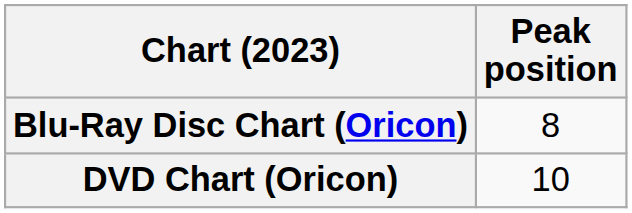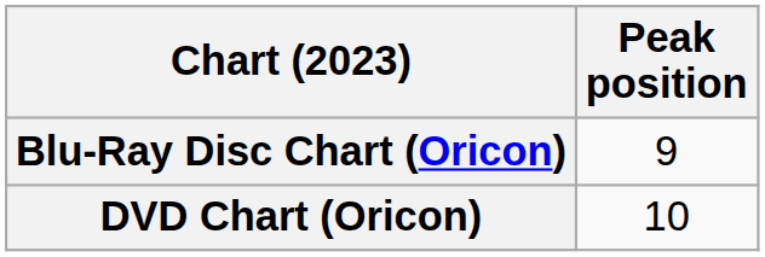Blu-Ray Disc Chart (Oricon) | Peak position: 8 -> 9
